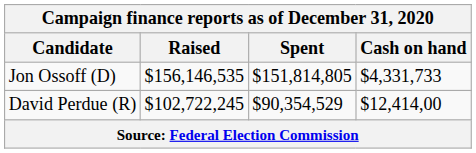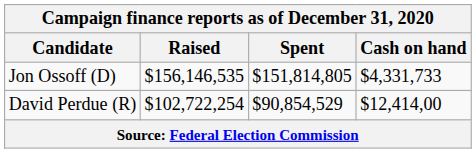David Perdue (R) | Raised: $102,722,245 -> $102,722,254
David Perdue (R) | Spent: $90,354,529 -> $90,854,529
